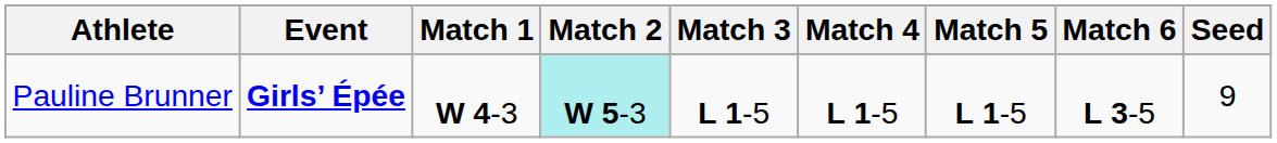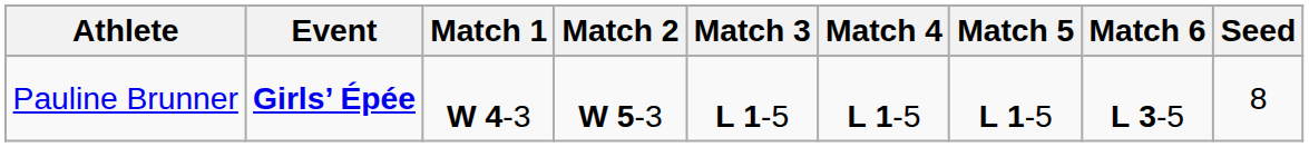Pauline Brunner | Match 2: paleturquoise background -> no background
Pauline Brunner | Seed: 9 -> 8
